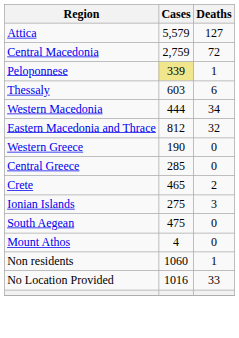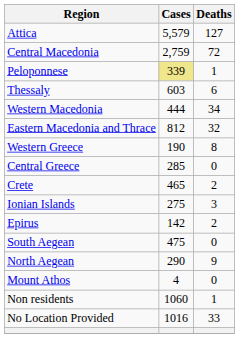Western Greece | Deaths: 0 -> 8
+ row: Epirus | 142 | 2
+ row: North Aegean | 290 | 9
